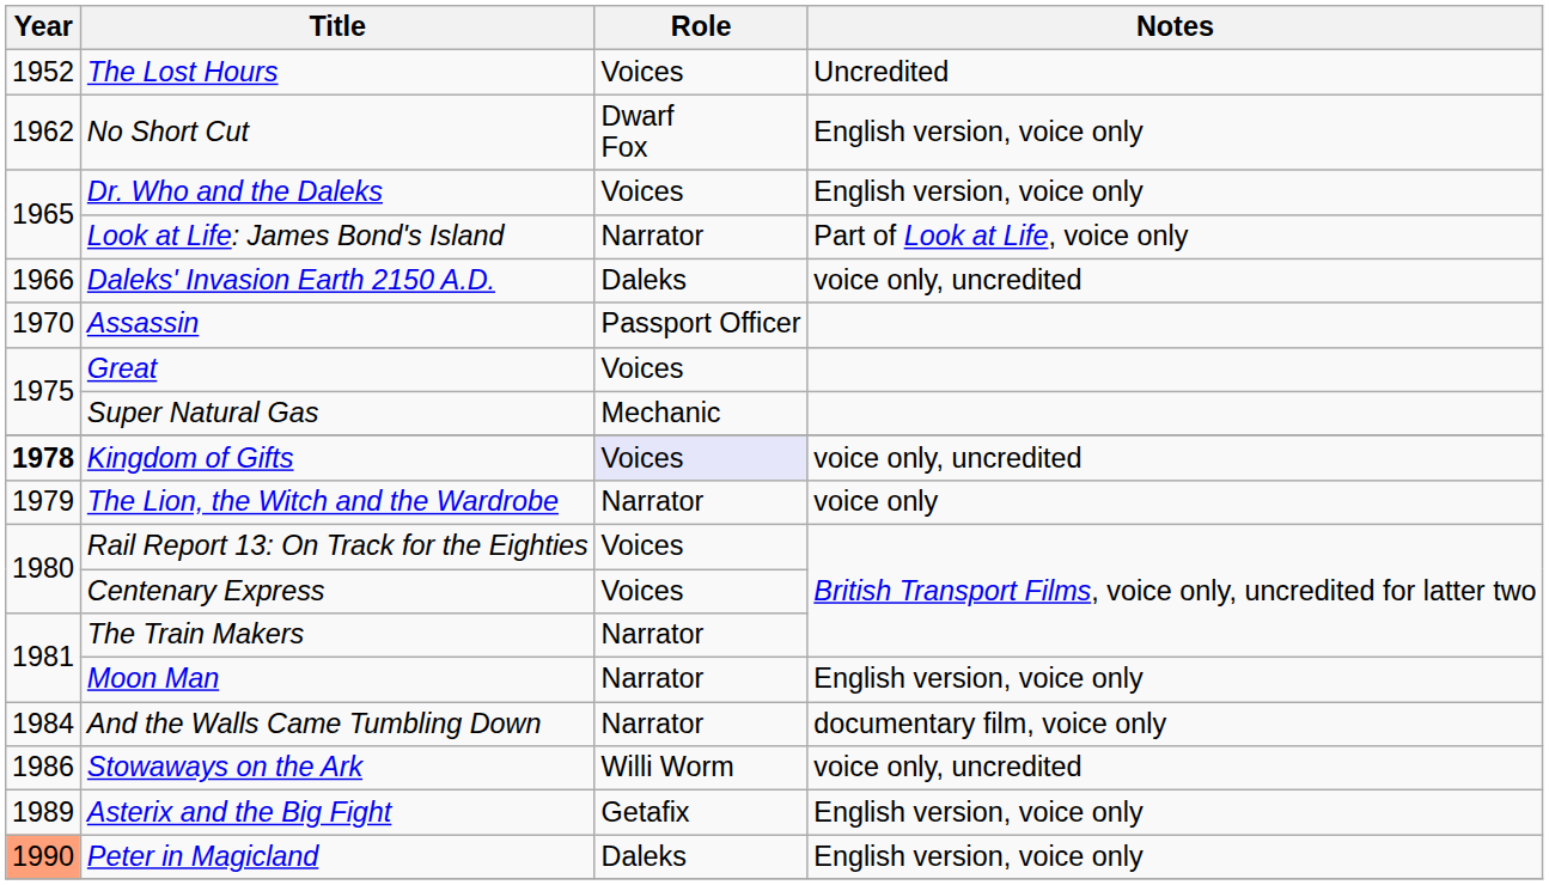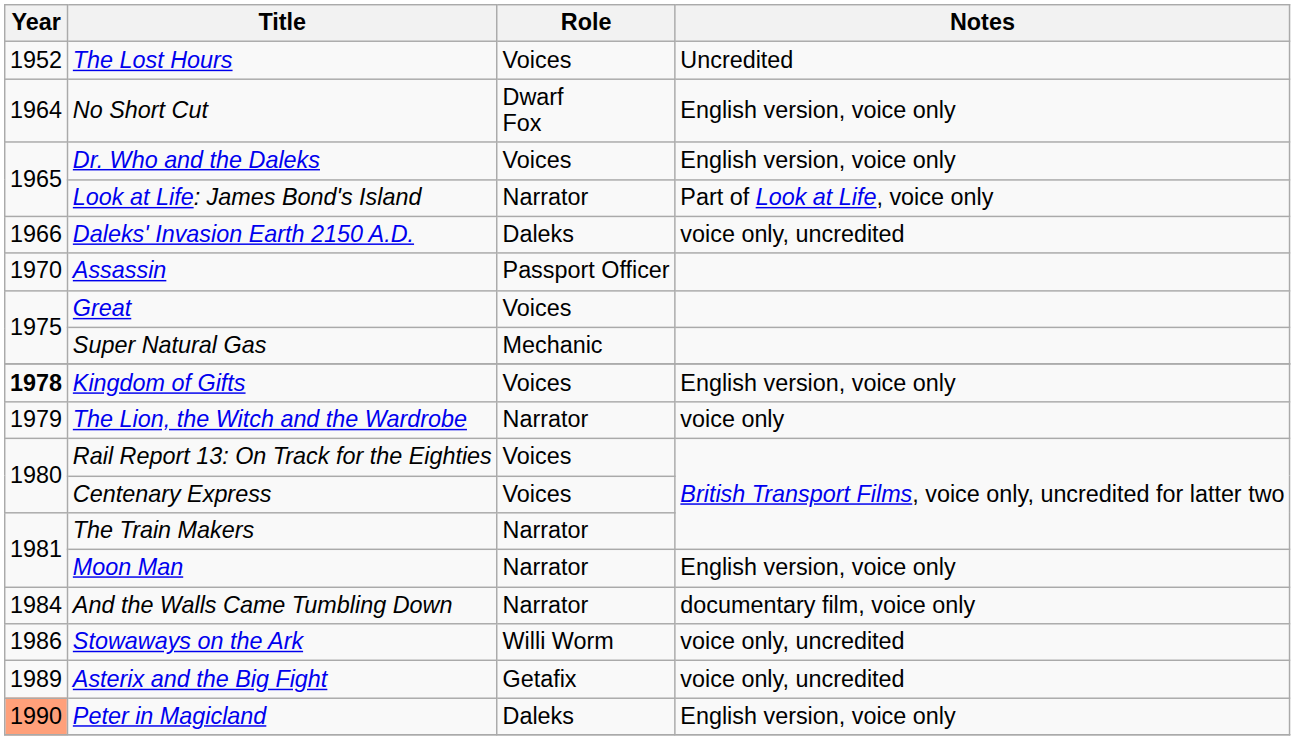No Short Cut | Year: 1962 -> 1964
Kingdom of Gifts | Role: lavender background -> no background
Kingdom of Gifts | Notes: voice only, uncredited -> English version, voice only
Asterix and the Big Fight | Notes: English version, voice only -> voice only, uncredited
